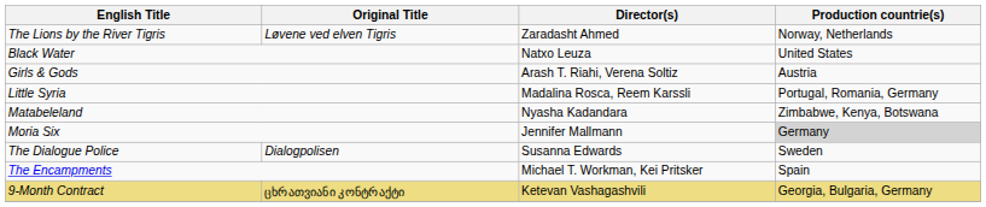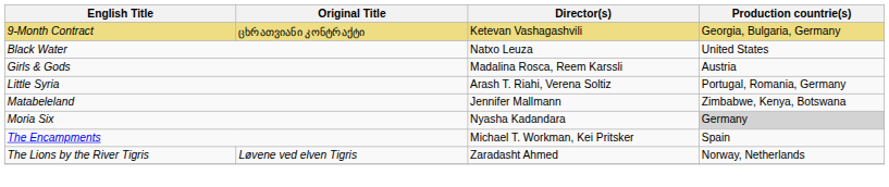rows swapped: 9-Month Contract <-> The Lions by the River Tigris
Girls & Gods | Director(s): Arash T. Riahi, Verena Soltiz -> Madalina Rosca, Reem Karssli
Little Syria | Director(s): Madalina Rosca, Reem Karssli -> Arash T. Riahi, Verena Soltiz
Matabeleland | Director(s): Nyasha Kadandara -> Jennifer Mallmann
Moria Six | Director(s): Jennifer Mallmann -> Nyasha Kadandara
- row: The Dialogue Police | Dialogpolisen | Susanna Edwards | Sweden
